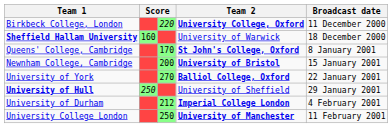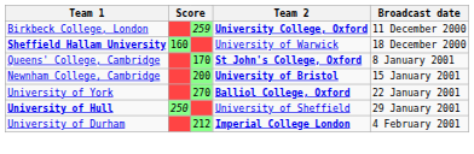Birkbeck College, London | column 3: 220 -> 259
- row: University College London | 250 | University of Manchester | 11 February 2001
